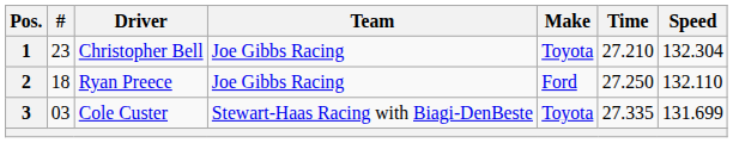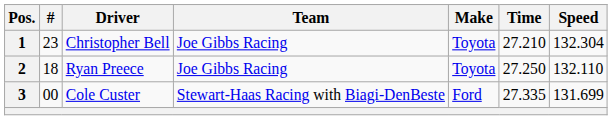2 | Make: Ford -> Toyota
3 | #: 03 -> 00
3 | Make: Toyota -> Ford
